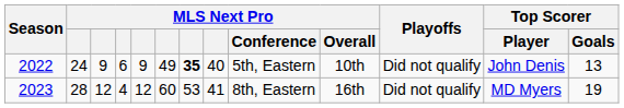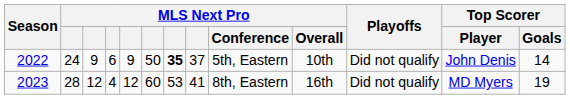2022 | column 6: 49 -> 50
2022 | column 8: 40 -> 37
2022 | Top Scorer / Goals: 13 -> 14
